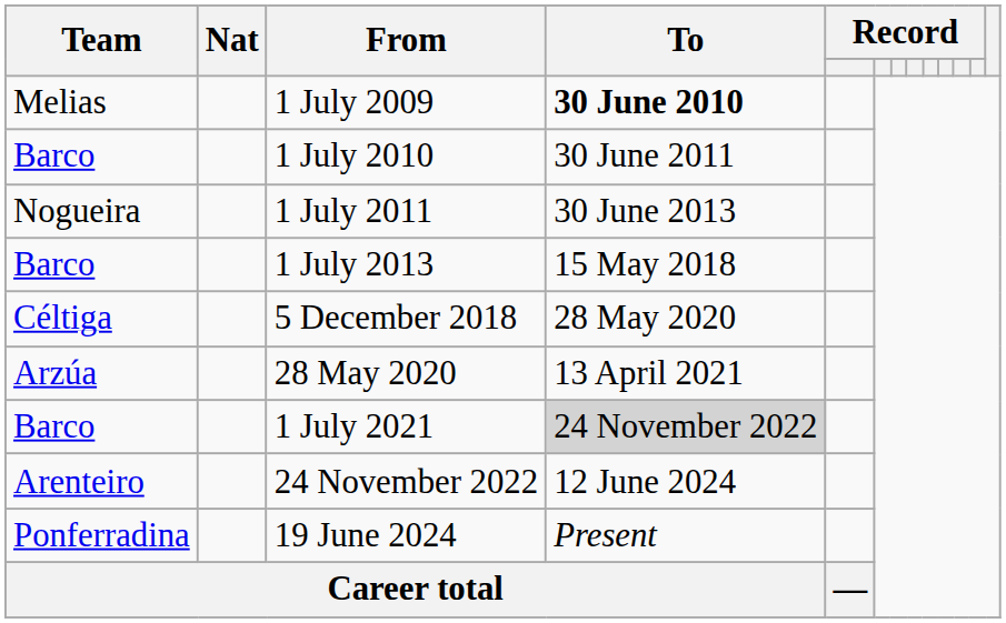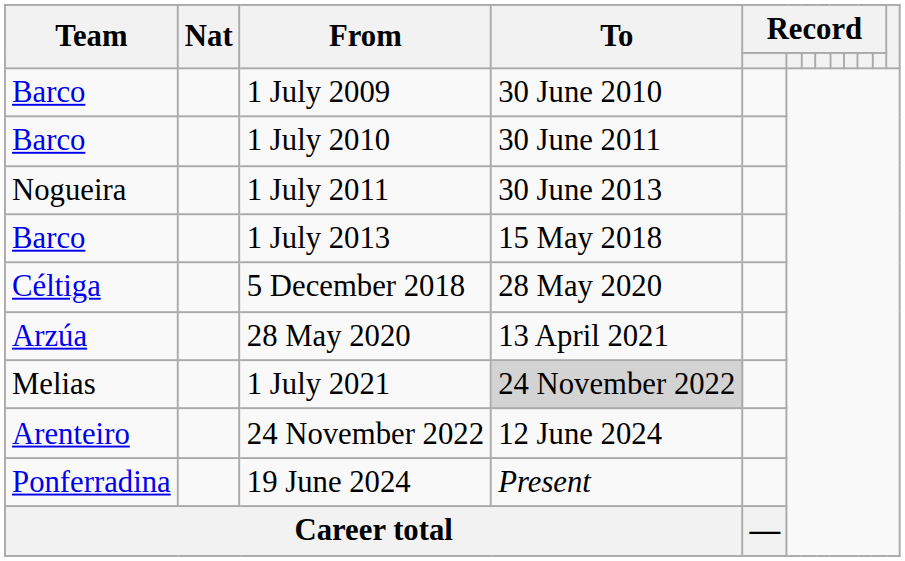1 July 2009 | Team: Melias -> Barco
1 July 2009 | To: bold -> normal
1 July 2021 | Team: Barco -> Melias
